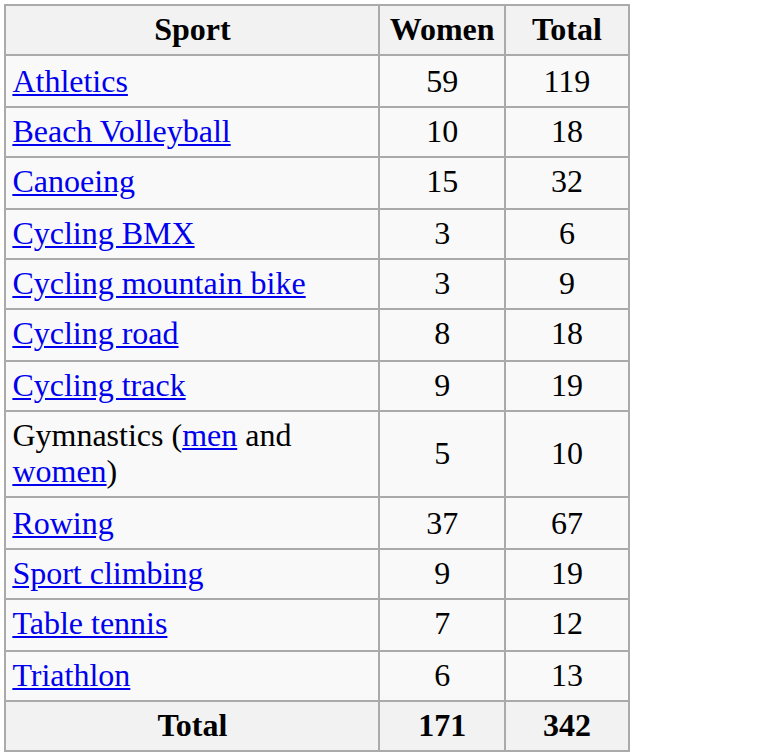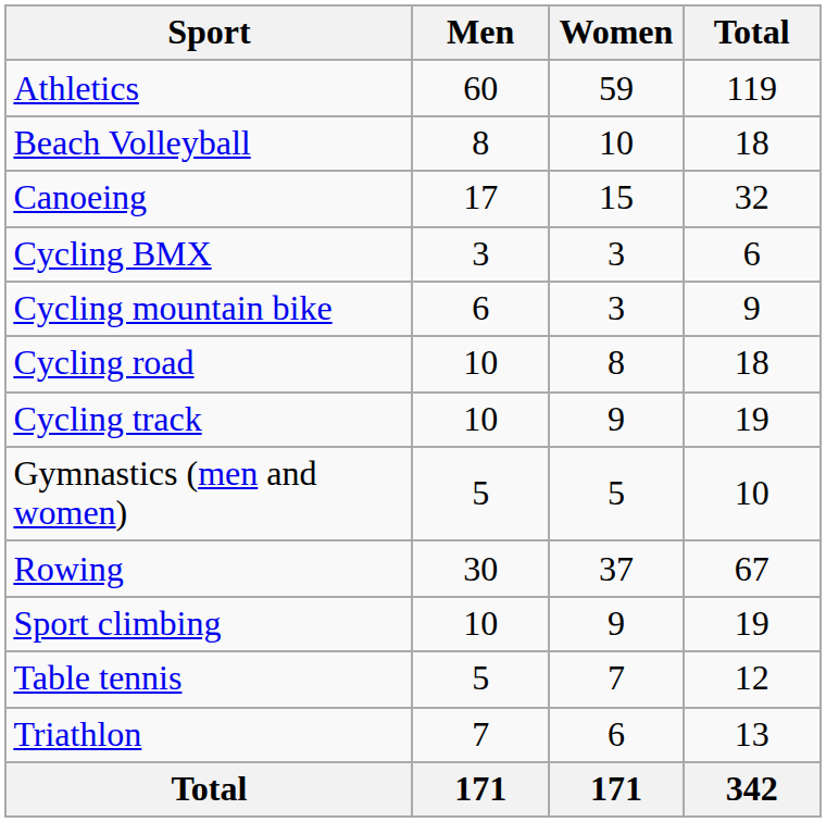+ column: Men | 60 | 8 | 17 | 3 | 6 | 10 | 10 | 5 | 30 | 10 | 5 | 7 | 171
